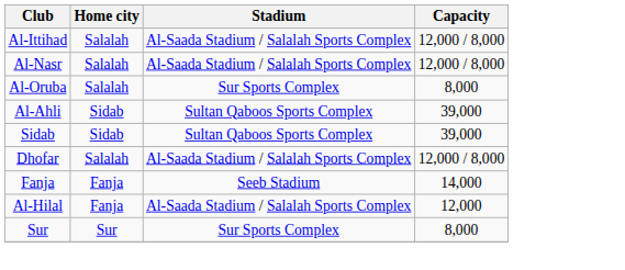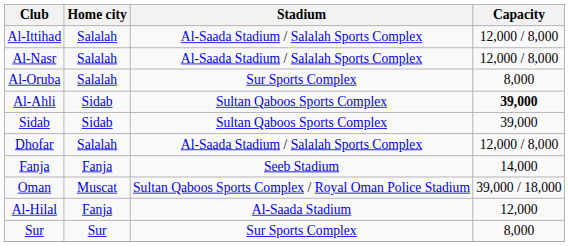Al-Ahli | Capacity: normal -> bold
+ row: Oman | Muscat | Sultan Qaboos Sports Complex / Royal Oman Police Stadium | 39,000 / 18,000
Al-Hilal | Stadium: Al-Saada Stadium / Salalah Sports Complex -> Al-Saada Stadium
